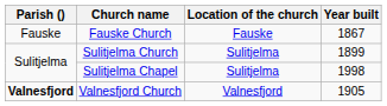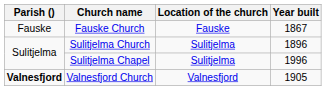Sulitjelma Church | Year built: 1899 -> 1896
Sulitjelma Chapel | Year built: 1998 -> 1996
